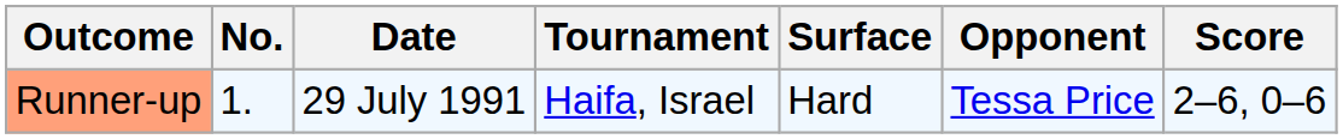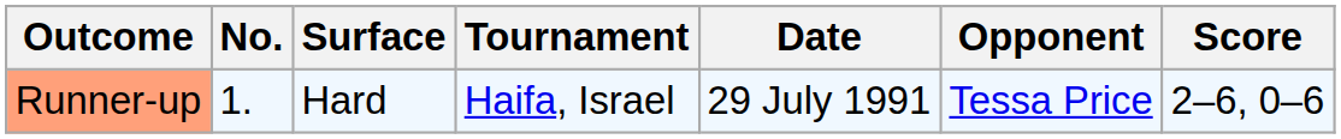columns swapped: Date <-> Surface
